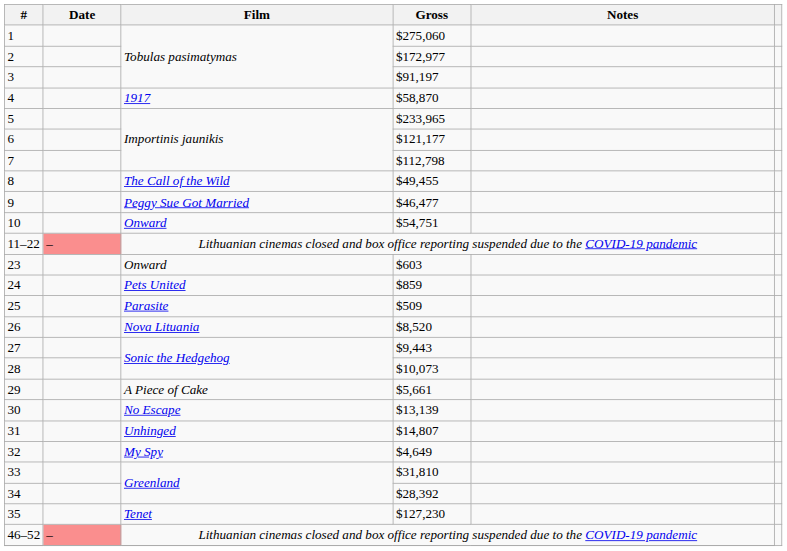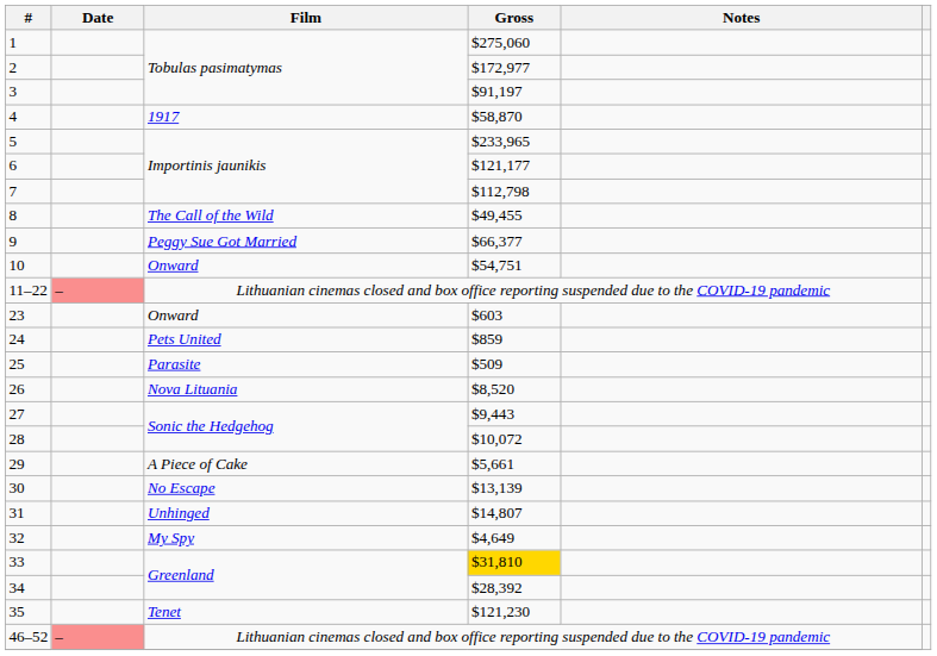9 | Gross: $46,477 -> $66,377
28 | Gross: $10,073 -> $10,072
33 | Gross: no background -> gold background
35 | Gross: $127,230 -> $121,230
